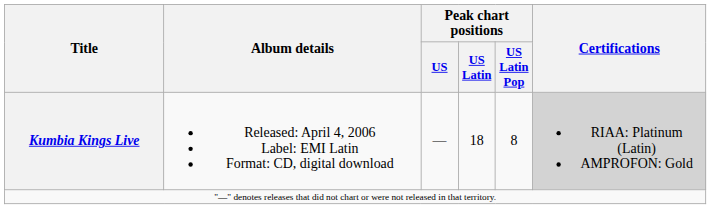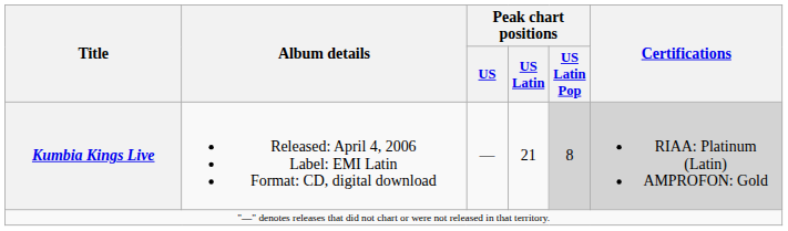Kumbia Kings Live | Peak chart positions / US Latin: 18 -> 21
Kumbia Kings Live | Peak chart positions / US Latin Pop: no background -> lightgrey background
